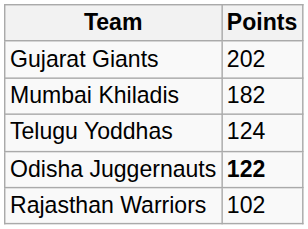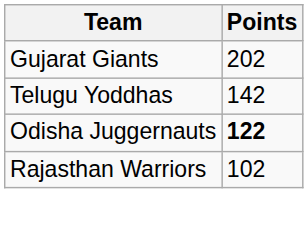- row: Mumbai Khiladis | 182
Telugu Yoddhas | Points: 124 -> 142
